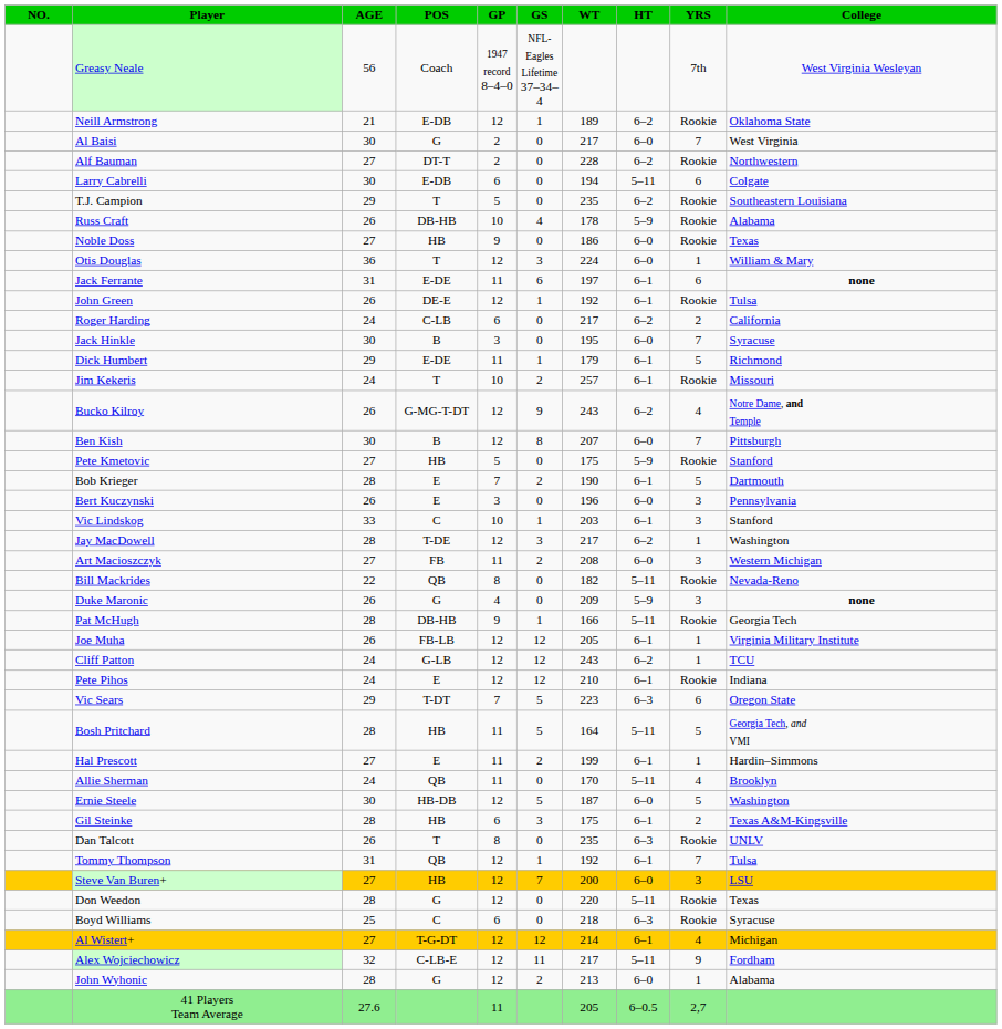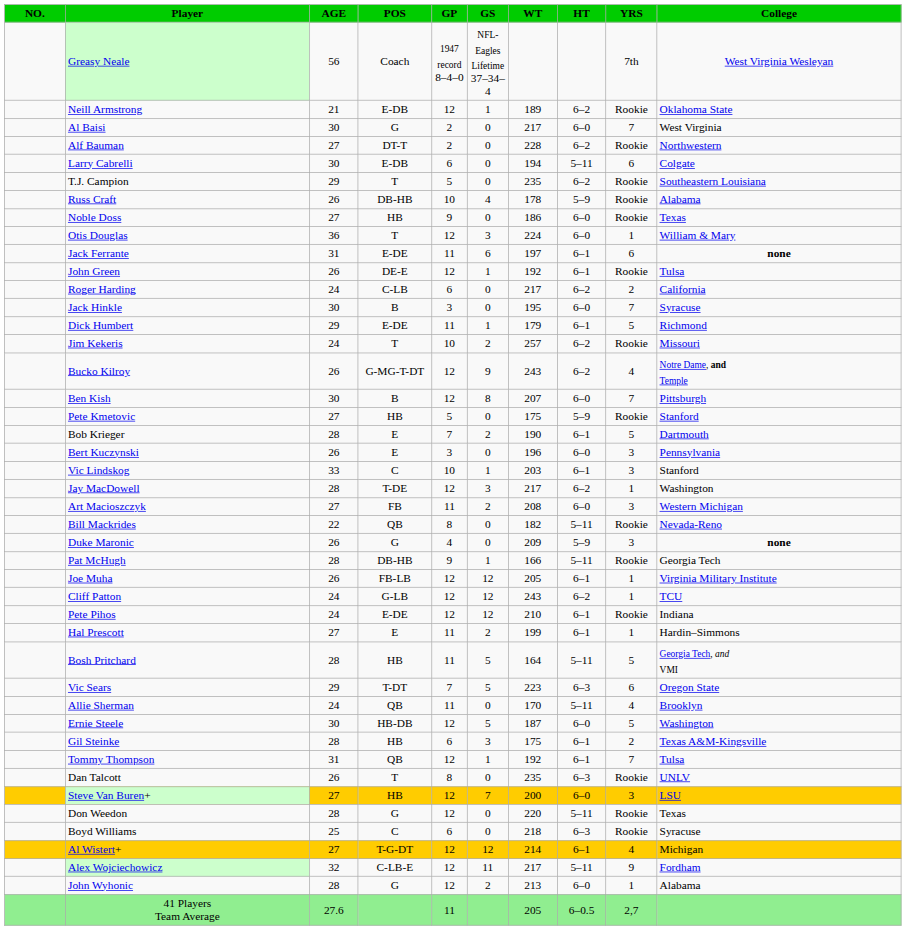Jim Kekeris | HT: 6–1 -> 6–2
Pete Pihos | POS: E -> E-DE
rows swapped: Hal Prescott <-> Vic Sears
rows swapped: Dan Talcott <-> Tommy Thompson
